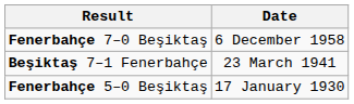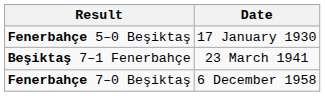rows swapped: Fenerbahçe 7–0 Beşiktaş <-> Fenerbahçe 5–0 Beşiktaş
